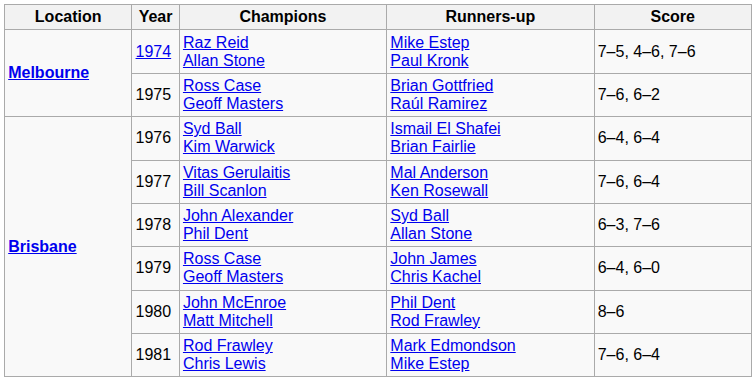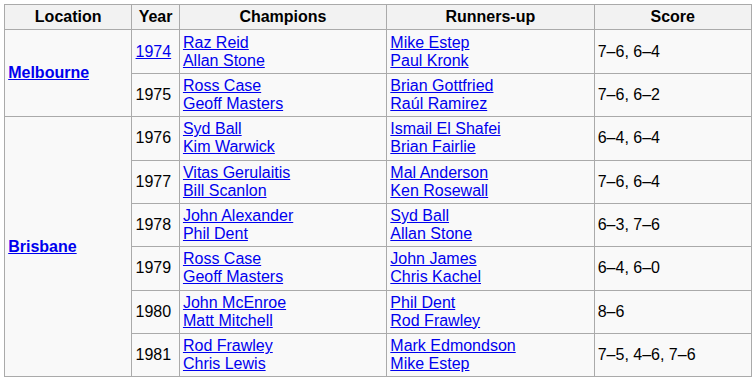Mike Estep Paul Kronk | Score: 7–5, 4–6, 7–6 -> 7–6, 6–4
Mark Edmondson Mike Estep | Score: 7–6, 6–4 -> 7–5, 4–6, 7–6
